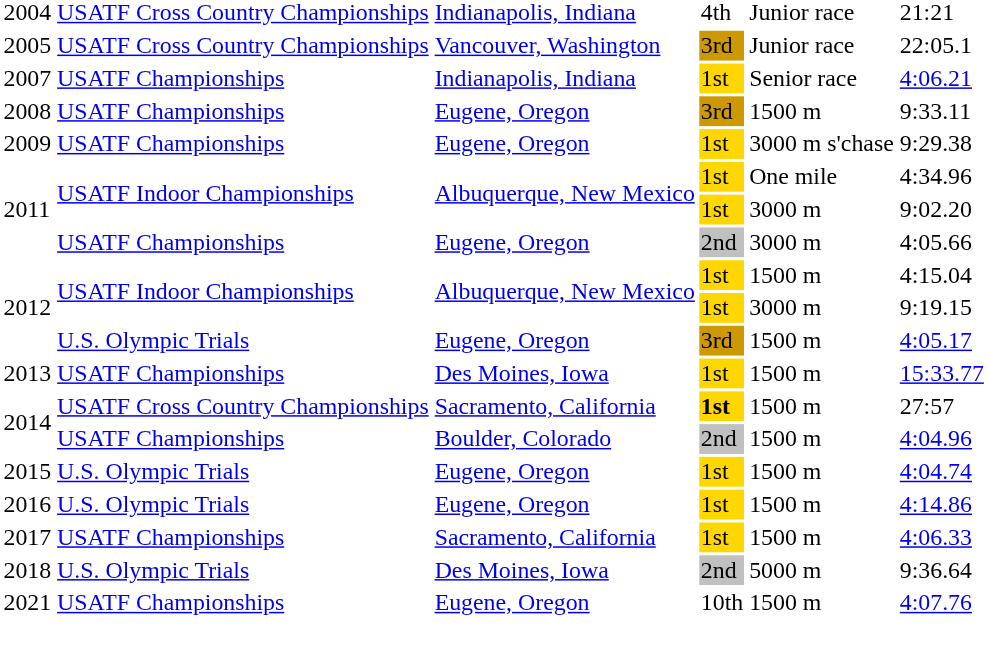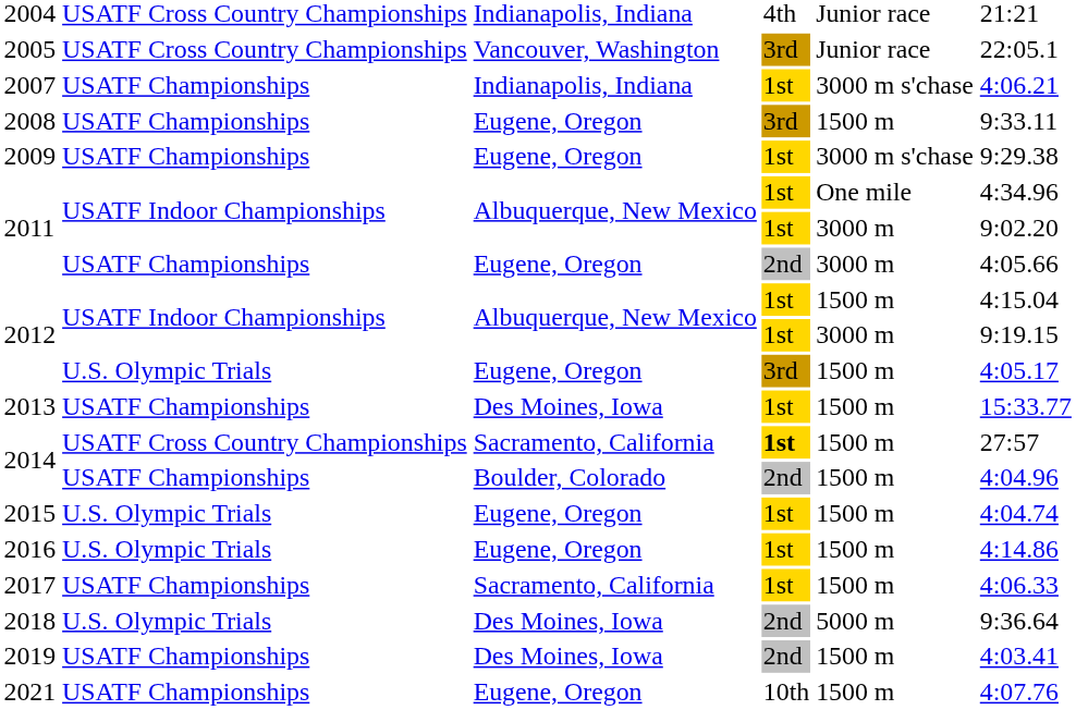2007 | column 5: Senior race -> 3000 m s'chase
+ row: 2019 | USATF Championships | Des Moines, Iowa | 2nd | 1500 m | 4:03.41
